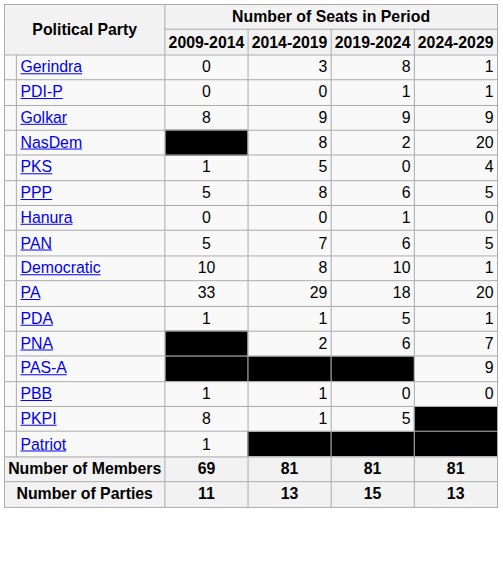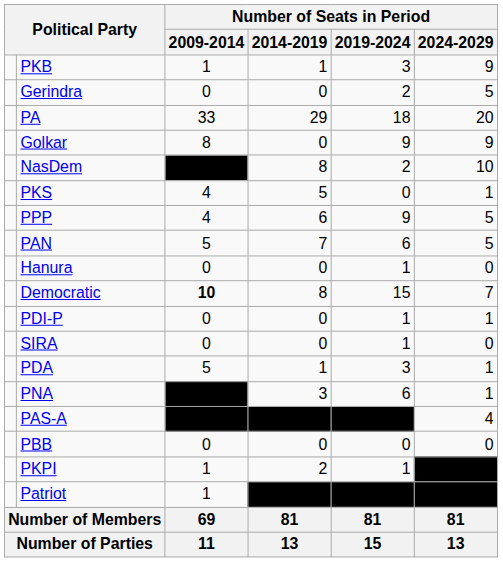+ row: PKB | 1 | 1 | 3 | 9
Gerindra | Number of Seats in Period / 2014-2019: 3 -> 0
Gerindra | Number of Seats in Period / 2019-2024: 8 -> 2
Gerindra | Number of Seats in Period / 2024-2029: 1 -> 5
rows swapped: PDI-P <-> PA
Golkar | Number of Seats in Period / 2014-2019: 9 -> 0
NasDem | Number of Seats in Period / 2024-2029: 20 -> 10
PKS | Number of Seats in Period / 2009-2014: 1 -> 4
PKS | Number of Seats in Period / 2024-2029: 4 -> 1
PPP | Number of Seats in Period / 2009-2014: 5 -> 4
PPP | Number of Seats in Period / 2014-2019: 8 -> 6
PPP | Number of Seats in Period / 2019-2024: 6 -> 9
rows swapped: PAN <-> Hanura
Democratic | Number of Seats in Period / 2009-2014: normal -> bold
Democratic | Number of Seats in Period / 2019-2024: 10 -> 15
Democratic | Number of Seats in Period / 2024-2029: 1 -> 7
+ row: SIRA | 0 | 0 | 1 | 0
PDA | Number of Seats in Period / 2009-2014: 1 -> 5
PDA | Number of Seats in Period / 2019-2024: 5 -> 3
PNA | Number of Seats in Period / 2014-2019: 2 -> 3
PNA | Number of Seats in Period / 2024-2029: 7 -> 1
PAS-A | Number of Seats in Period / 2024-2029: 9 -> 4
PBB | Number of Seats in Period / 2009-2014: 1 -> 0
PBB | Number of Seats in Period / 2014-2019: 1 -> 0
PKPI | Number of Seats in Period / 2009-2014: 8 -> 1
PKPI | Number of Seats in Period / 2014-2019: 1 -> 2
PKPI | Number of Seats in Period / 2019-2024: 5 -> 1
